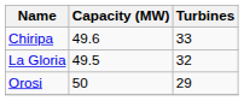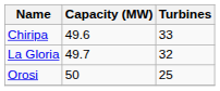La Gloria | Capacity (MW): 49.5 -> 49.7
Orosi | Turbines: 29 -> 25
